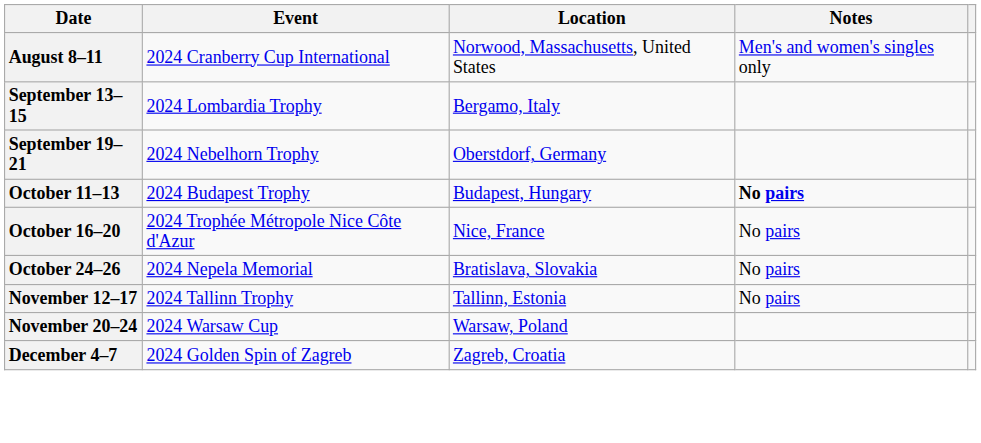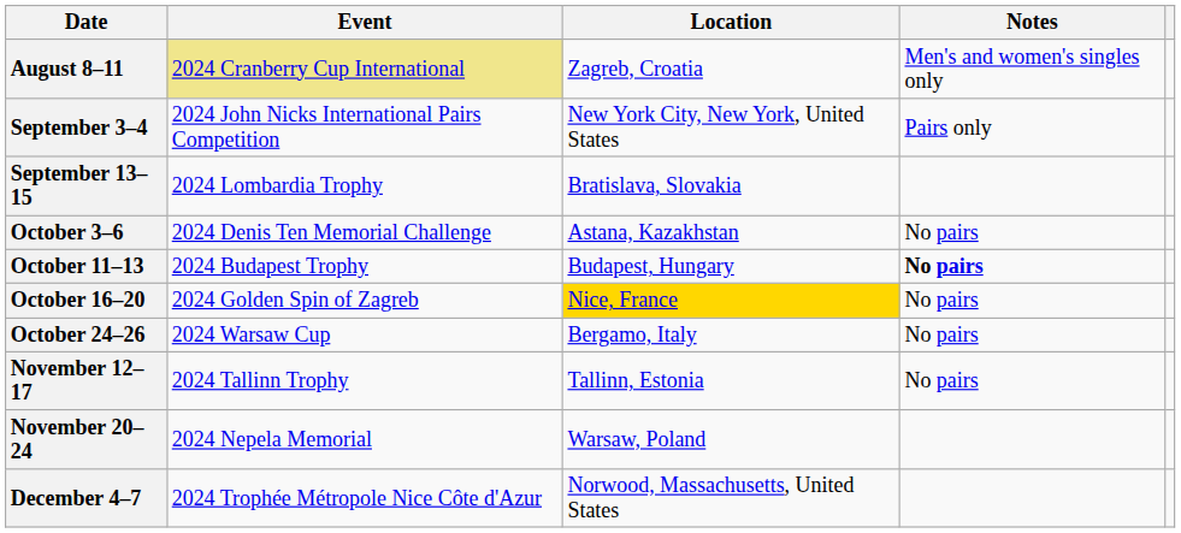August 8–11 | Event: no background -> khaki background
August 8–11 | Location: Norwood, Massachusetts, United States -> Zagreb, Croatia
+ row: September 3–4 | 2024 John Nicks International Pairs Competition | New York City, New York, United States | Pairs only
September 13–15 | Location: Bergamo, Italy -> Bratislava, Slovakia
- row: September 19–21 | 2024 Nebelhorn Trophy | Oberstdorf, Germany
+ row: October 3–6 | 2024 Denis Ten Memorial Challenge | Astana, Kazakhstan | No pairs
October 16–20 | Event: 2024 Trophée Métropole Nice Côte d'Azur -> 2024 Golden Spin of Zagreb
October 16–20 | Location: no background -> gold background
October 24–26 | Event: 2024 Nepela Memorial -> 2024 Warsaw Cup
October 24–26 | Location: Bratislava, Slovakia -> Bergamo, Italy
November 20–24 | Event: 2024 Warsaw Cup -> 2024 Nepela Memorial
December 4–7 | Event: 2024 Golden Spin of Zagreb -> 2024 Trophée Métropole Nice Côte d'Azur
December 4–7 | Location: Zagreb, Croatia -> Norwood, Massachusetts, United States
